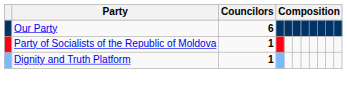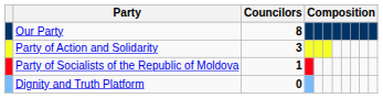Our Party | Councilors: 6 -> 8
+ row: Party of Action and Solidarity | 3
Dignity and Truth Platform | Councilors: 1 -> 0
